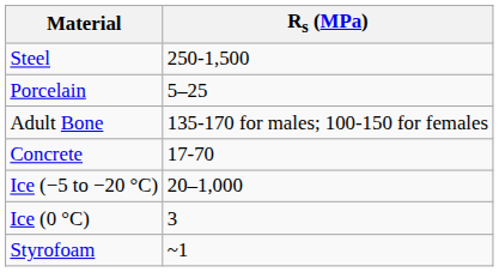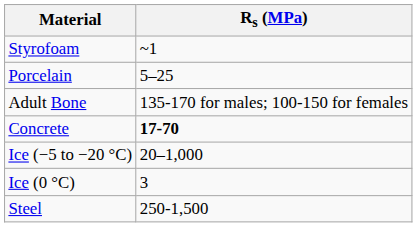rows swapped: Steel <-> Styrofoam
Concrete | Rs (MPa): normal -> bold
